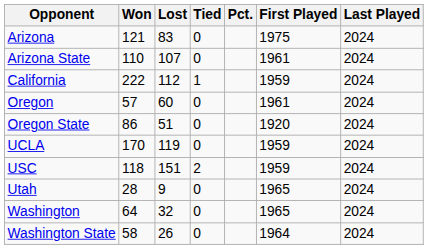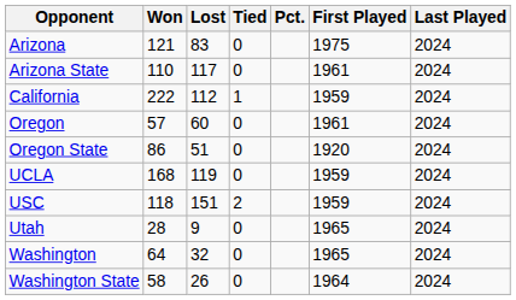Arizona State | Lost: 107 -> 117
UCLA | Won: 170 -> 168
